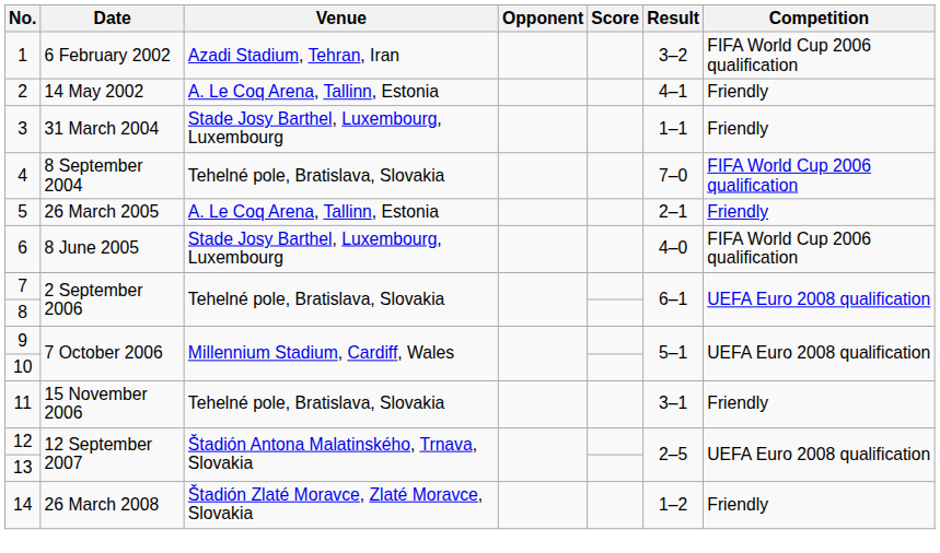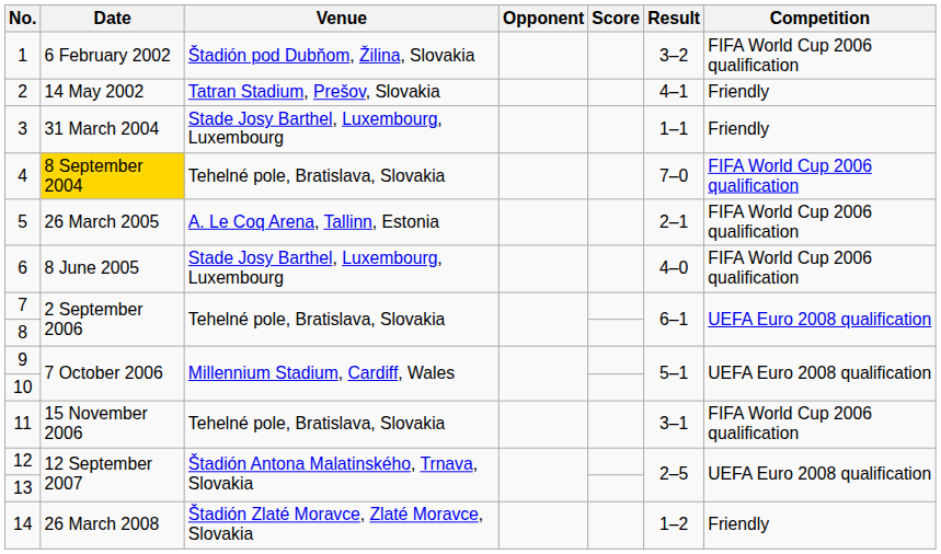1 | Venue: Azadi Stadium, Tehran, Iran -> Štadión pod Dubňom, Žilina, Slovakia
2 | Venue: A. Le Coq Arena, Tallinn, Estonia -> Tatran Stadium, Prešov, Slovakia
4 | Date: no background -> gold background
5 | Competition: Friendly -> FIFA World Cup 2006 qualification
11 | Competition: Friendly -> FIFA World Cup 2006 qualification
